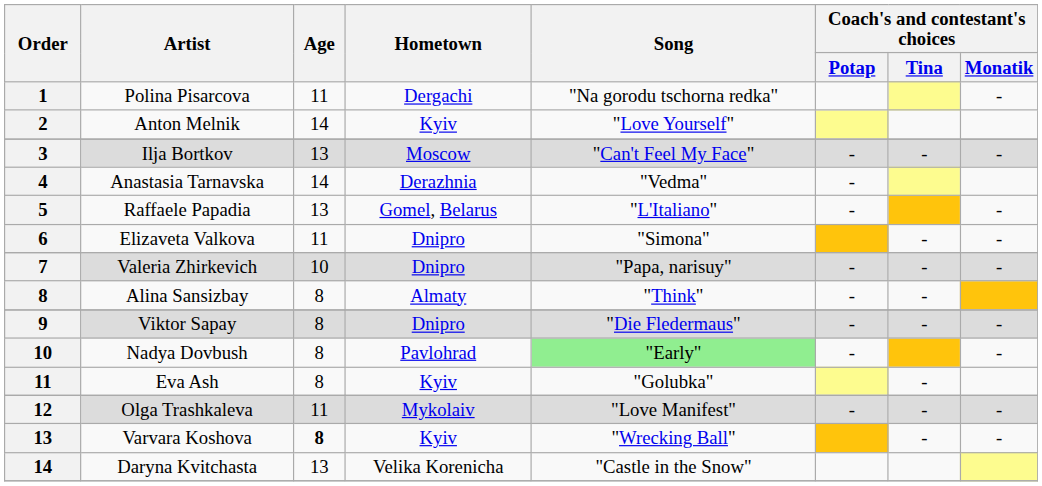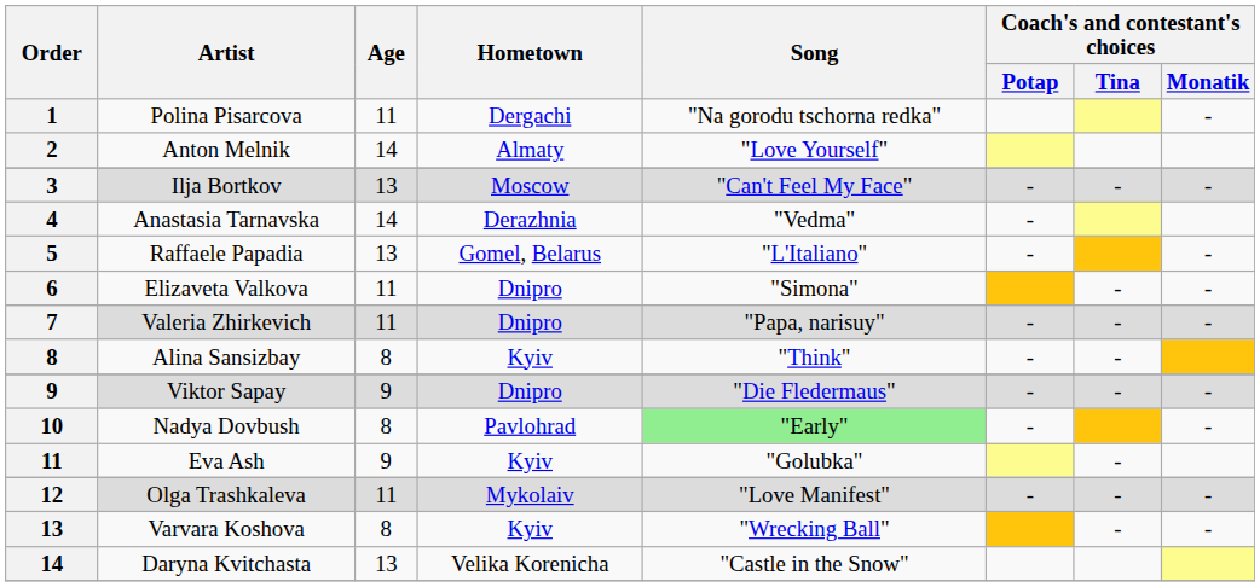Anton Melnik | Hometown: Kyiv -> Almaty
Valeria Zhirkevich | Age: 10 -> 11
Alina Sansizbay | Hometown: Almaty -> Kyiv
Viktor Sapay | Age: 8 -> 9
Eva Ash | Age: 8 -> 9
Varvara Koshova | Age: bold -> normal
